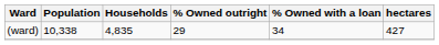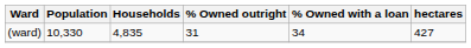(ward) | Population: 10,338 -> 10,330
(ward) | % Owned outright: 29 -> 31
